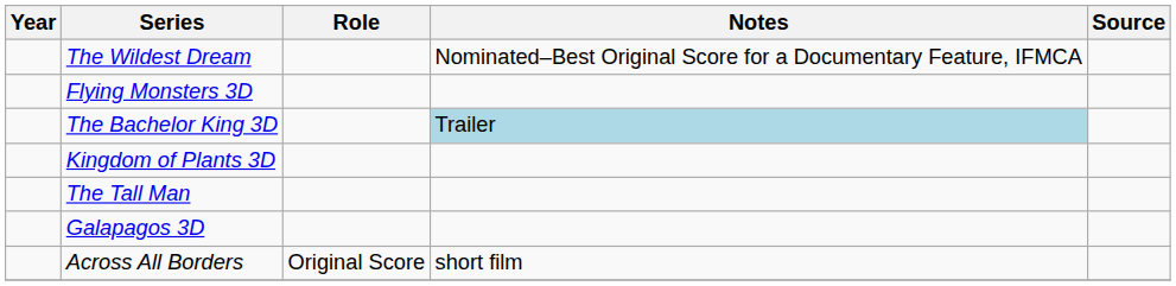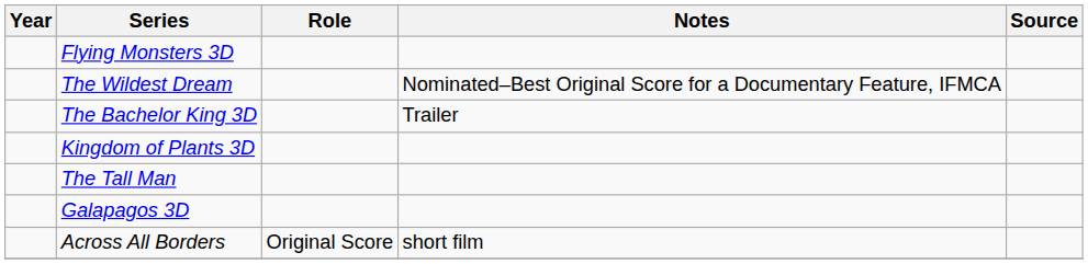rows swapped: The Wildest Dream <-> Flying Monsters 3D
The Bachelor King 3D | Notes: lightblue background -> no background
